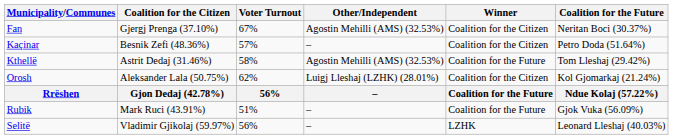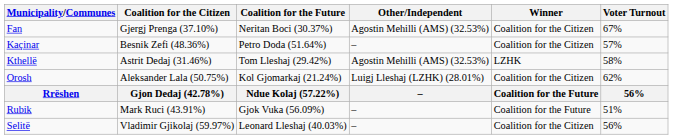columns swapped: Coalition for the Future <-> Voter Turnout
Kthellë | Winner: Coalition for the Future -> LZHK
Selitë | Winner: LZHK -> Coalition for the Citizen
